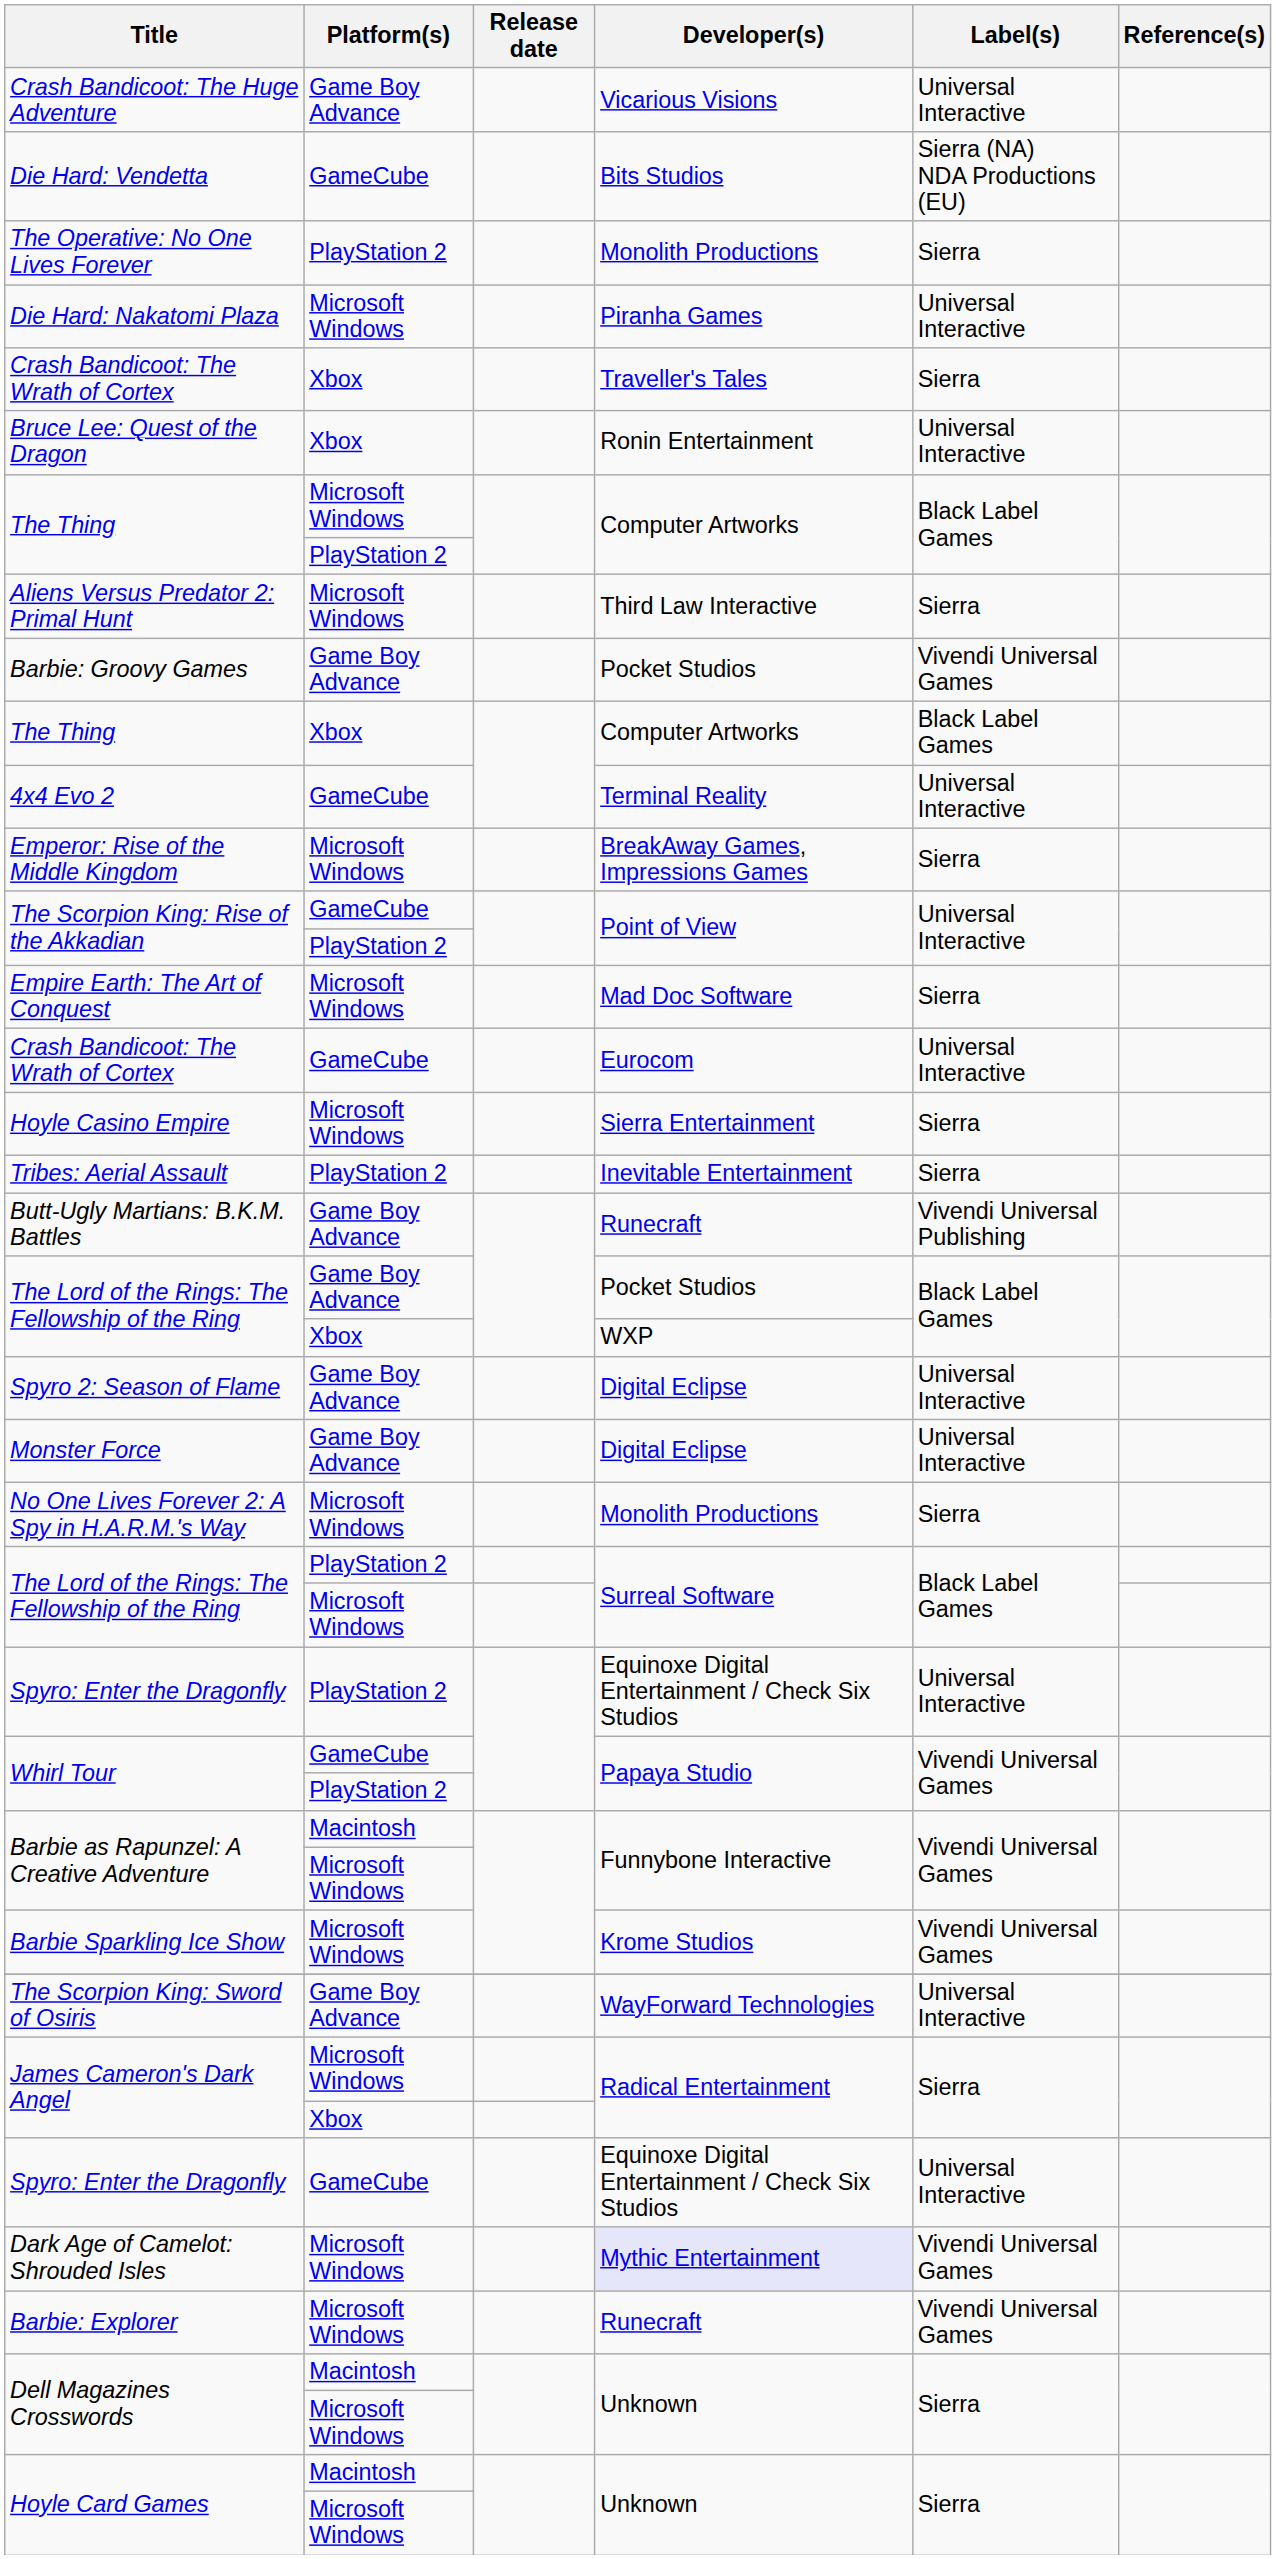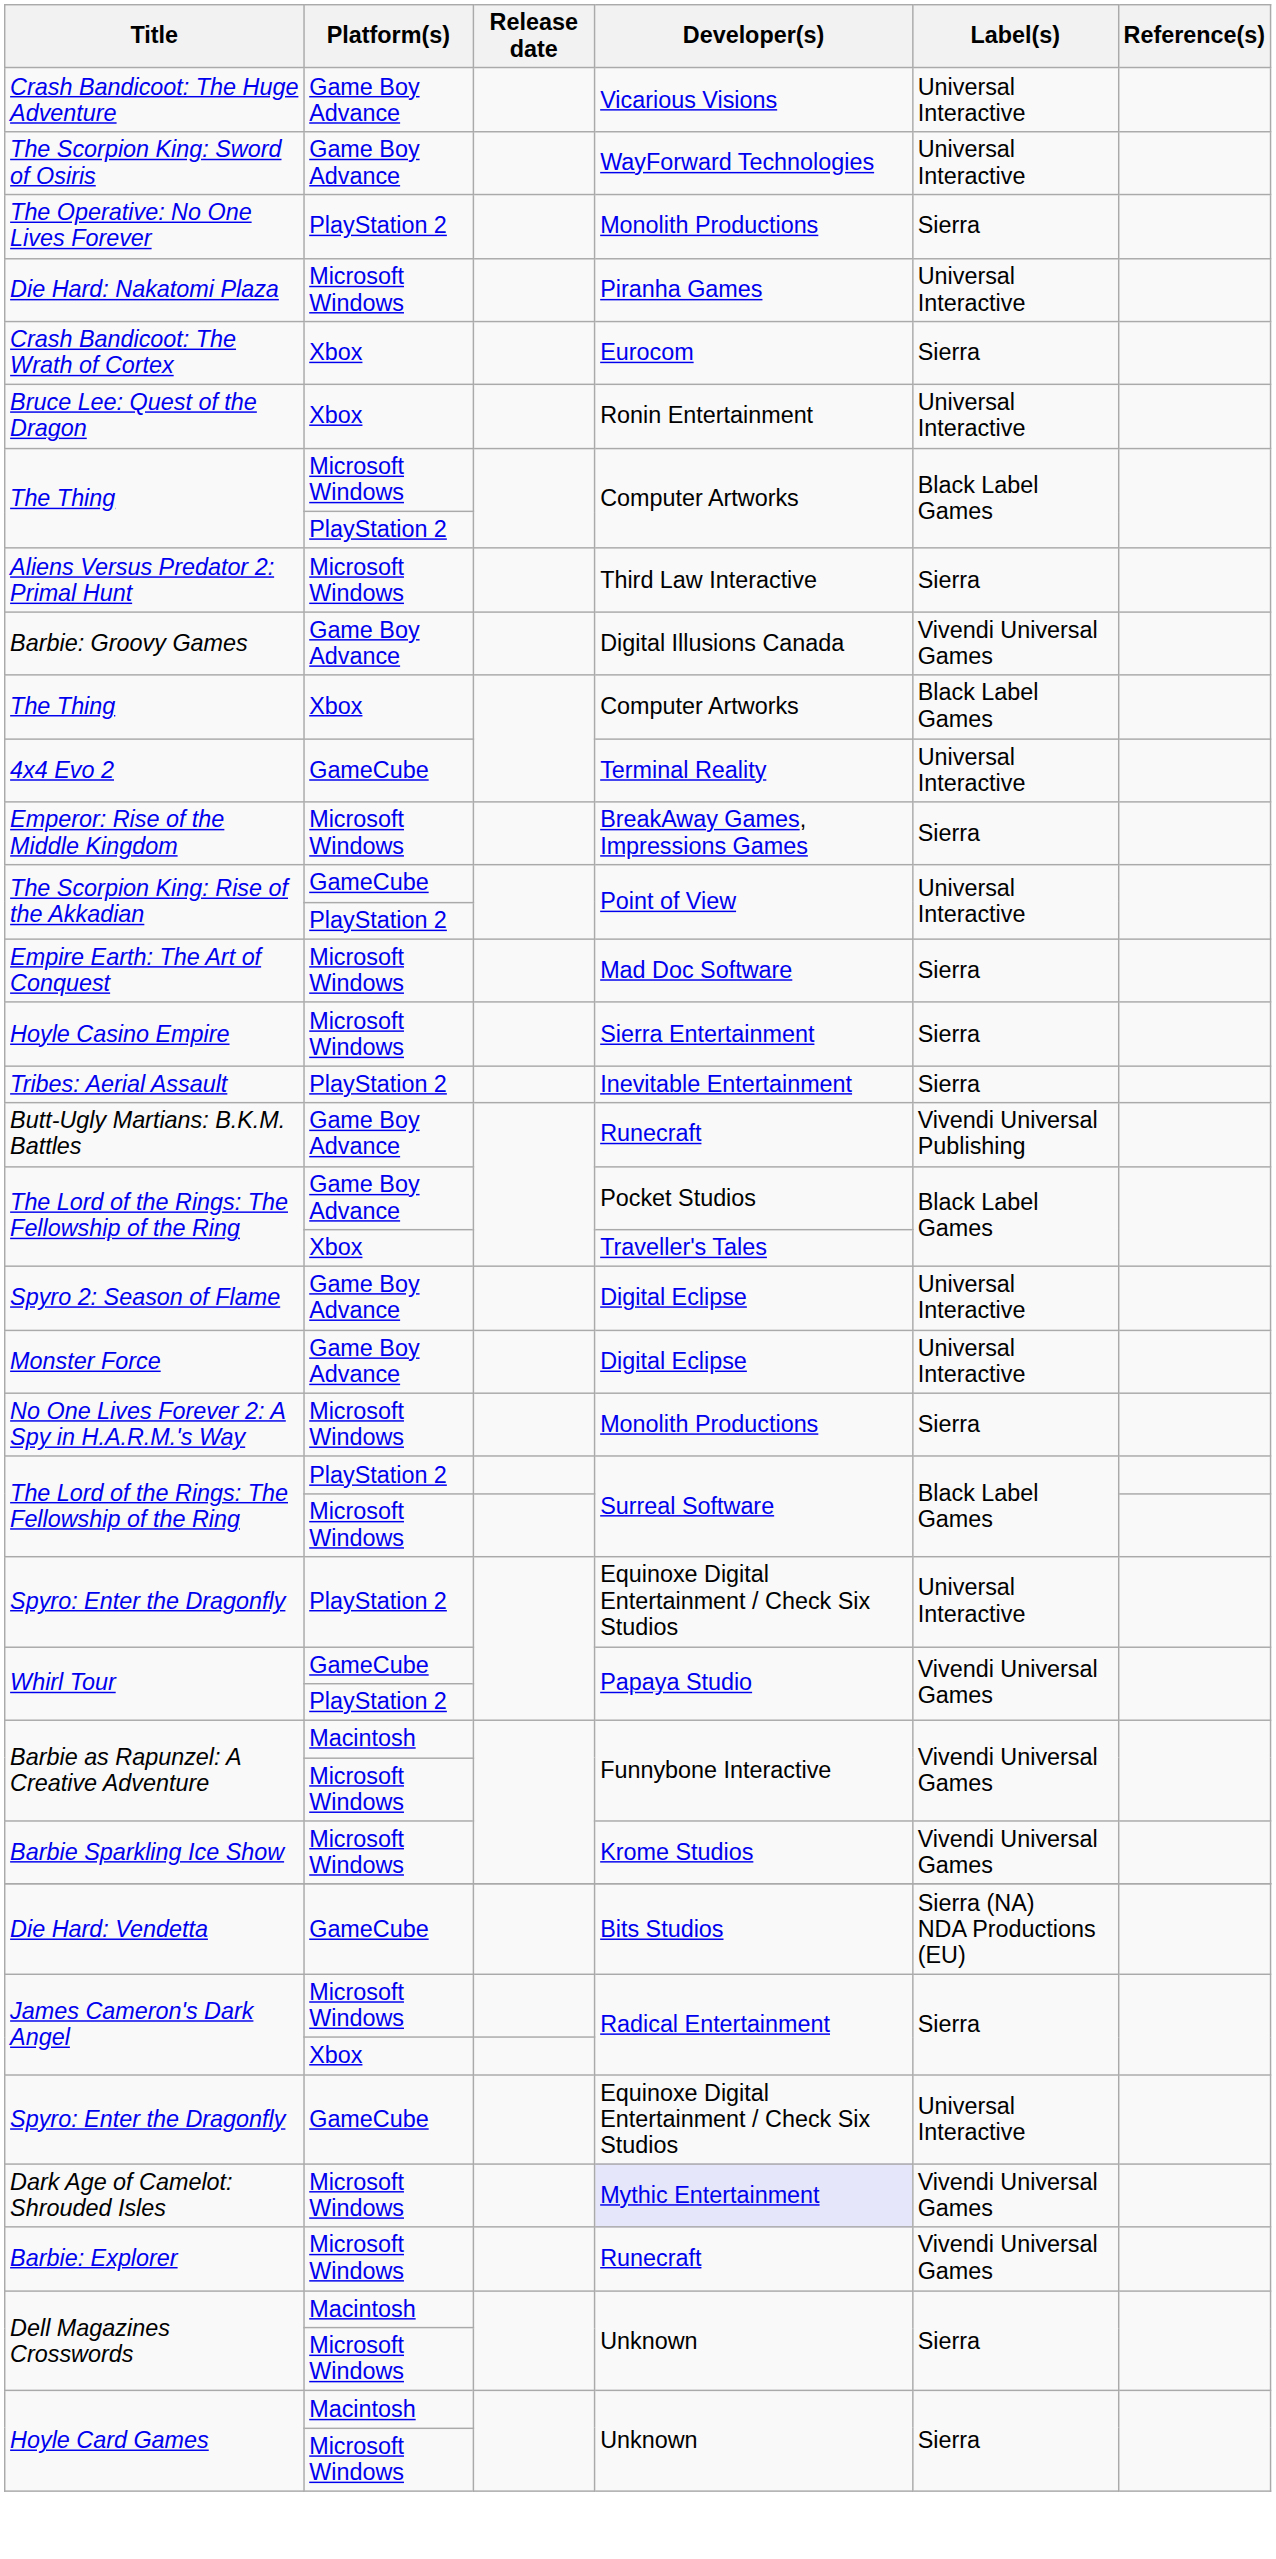rows swapped: The Scorpion King: Sword of Osiris <-> Die Hard: Vendetta
Crash Bandicoot: The Wrath of Cortex / Xbox | Developer(s): Traveller's Tales -> Eurocom
Barbie: Groovy Games | Developer(s): Pocket Studios -> Digital Illusions Canada
- row: Crash Bandicoot: The Wrath of Cortex | GameCube | Eurocom | Universal Interactive
The Lord of the Rings: The Fellowship of the Ring / Xbox | Developer(s): WXP -> Traveller's Tales
